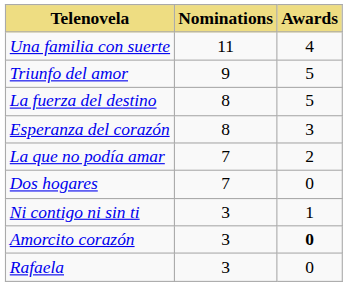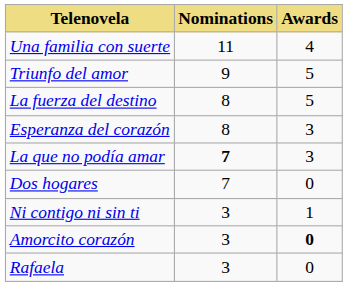La que no podía amar | Nominations: normal -> bold
La que no podía amar | Awards: 2 -> 3
